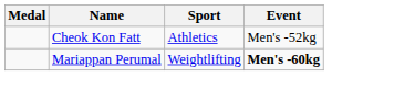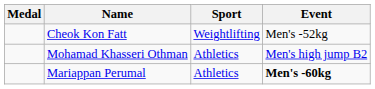Cheok Kon Fatt | Sport: Athletics -> Weightlifting
+ row: Mohamad Khasseri Othman | Athletics | Men's high jump B2
Mariappan Perumal | Sport: Weightlifting -> Athletics
